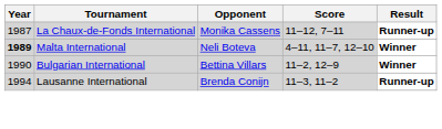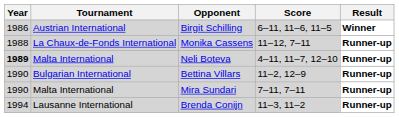+ row: 1986 | Austrian International | Birgit Schilling | 6–11, 11–6, 11–5 | Winner
Monika Cassens | Year: 1987 -> 1988
Neli Boteva | Result: Winner -> Runner-up
Bettina Villars | Result: Winner -> Runner-up
+ row: 1990 | Malta International | Mira Sundari | 7–11, 7–11 | Runner-up
